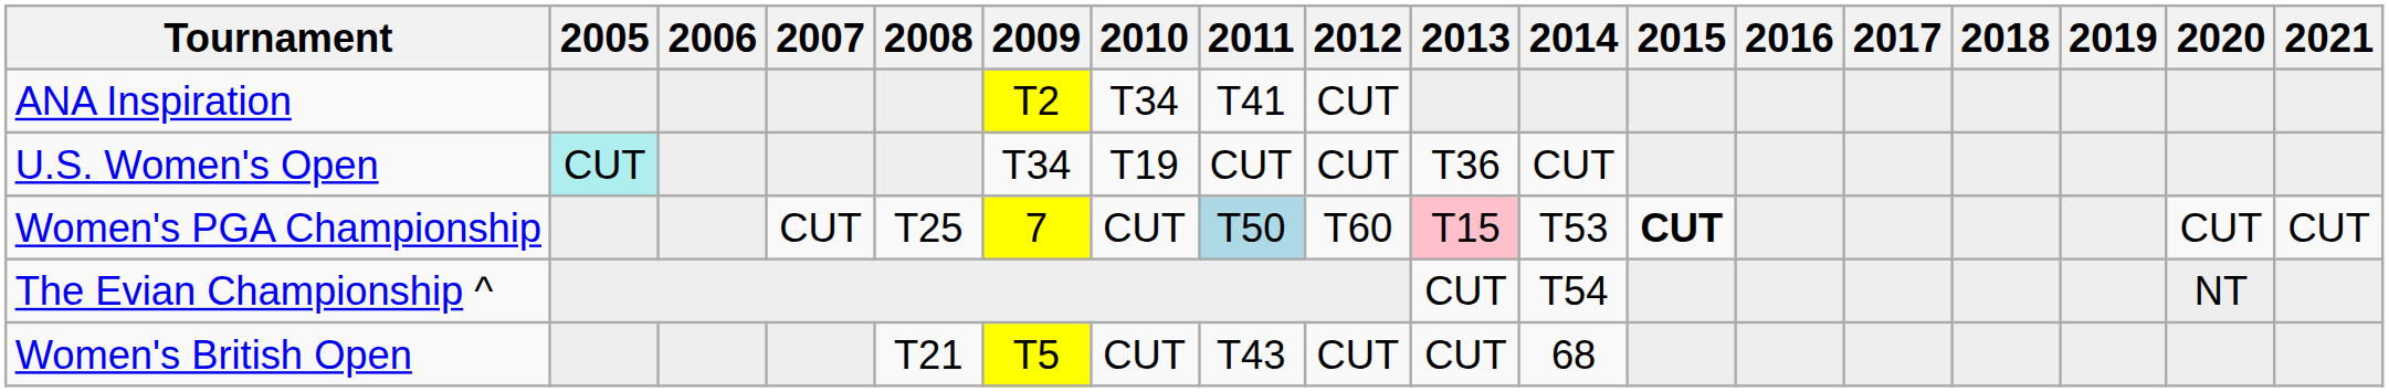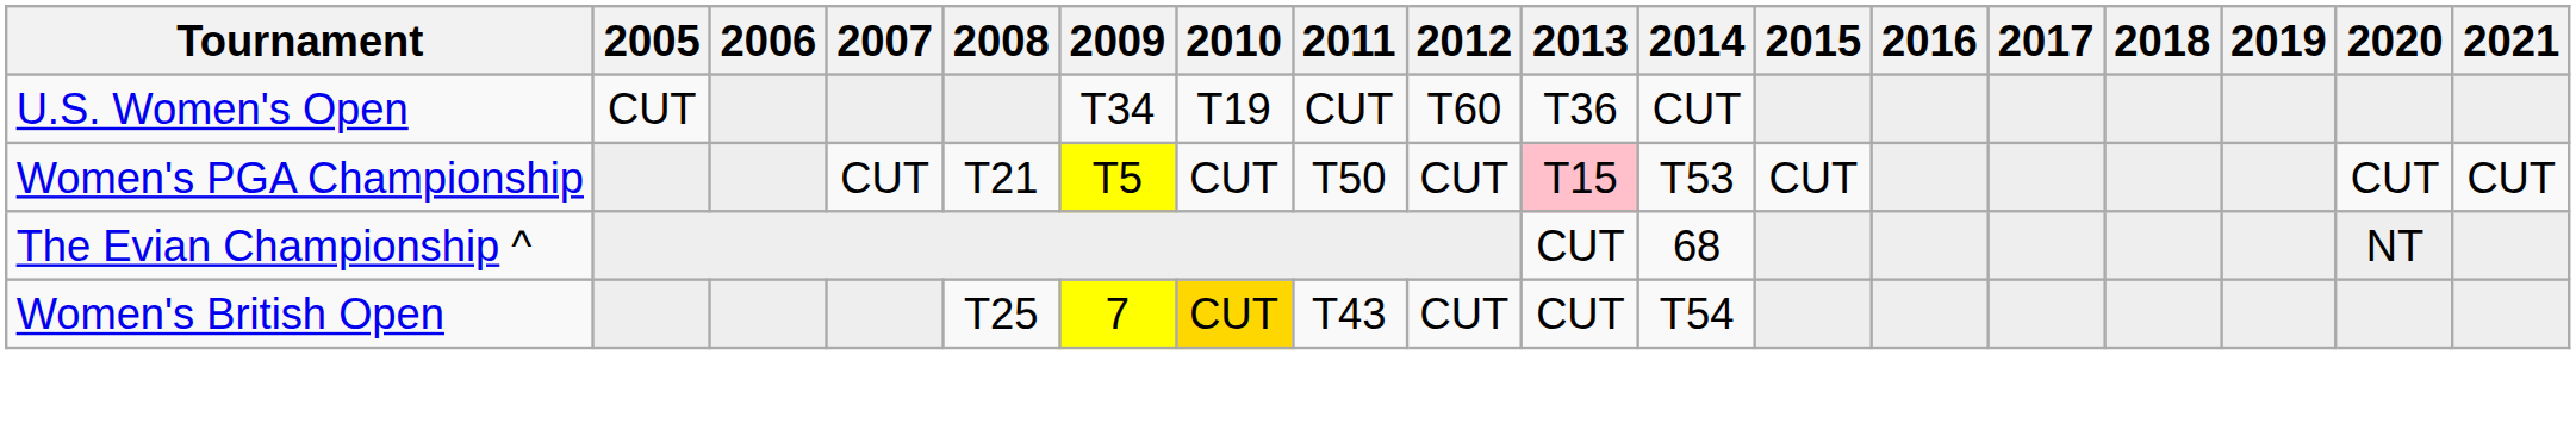- row: ANA Inspiration | T2 | T34 | T41 | CUT
U.S. Women's Open | 2005: paleturquoise background -> no background
U.S. Women's Open | 2012: CUT -> T60
Women's PGA Championship | 2008: T25 -> T21
Women's PGA Championship | 2009: 7 -> T5
Women's PGA Championship | 2011: lightblue background -> no background
Women's PGA Championship | 2012: T60 -> CUT
Women's PGA Championship | 2015: bold -> normal
The Evian Championship ^ | 2014: T54 -> 68
Women's British Open | 2008: T21 -> T25
Women's British Open | 2009: T5 -> 7
Women's British Open | 2010: no background -> gold background
Women's British Open | 2014: 68 -> T54
